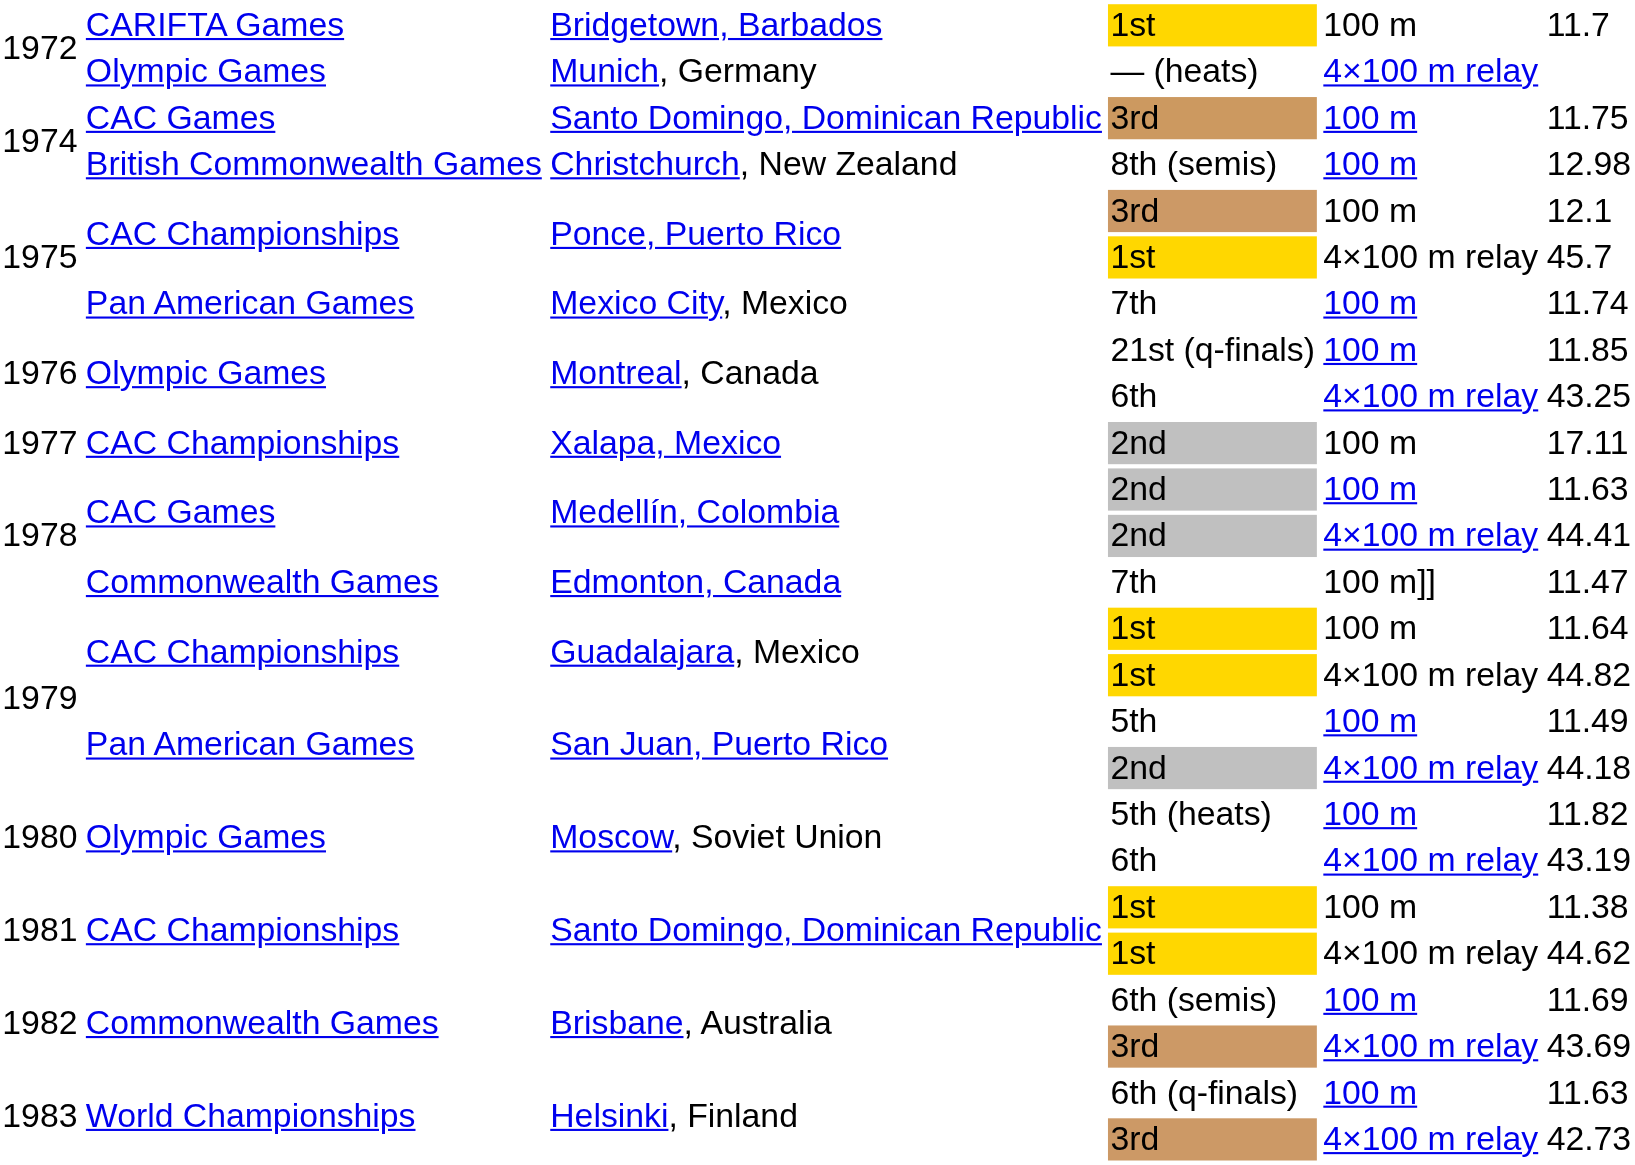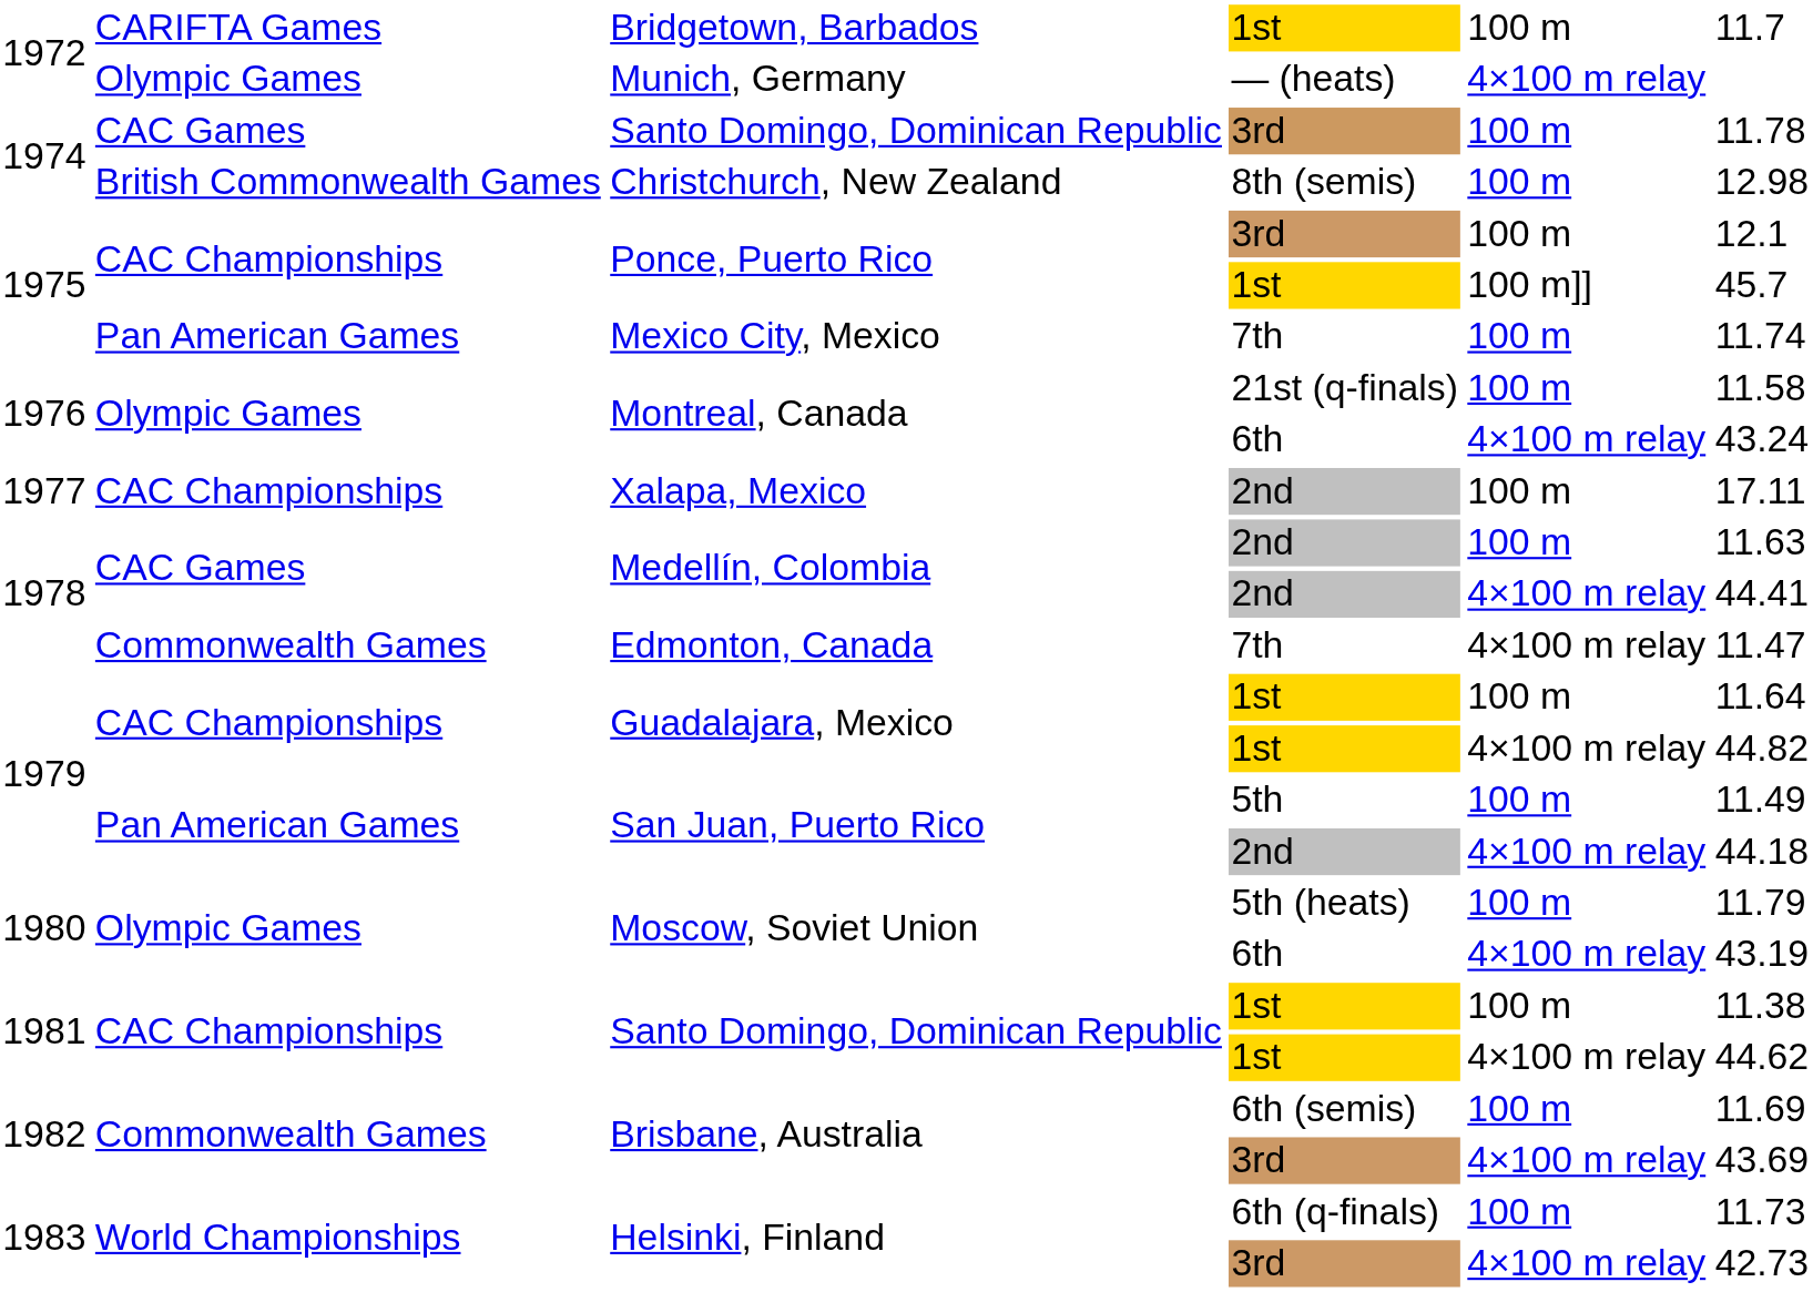Santo Domingo, Dominican Republic / 3rd | column 6: 11.75 -> 11.78
Ponce, Puerto Rico / 1st | column 5: 4×100 m relay -> 100 m]]
Montreal, Canada / 21st (q-finals) | column 6: 11.85 -> 11.58
Montreal, Canada / 6th | column 6: 43.25 -> 43.24
Edmonton, Canada | column 5: 100 m]] -> 4×100 m relay
Moscow, Soviet Union / 5th (heats) | column 6: 11.82 -> 11.79
Helsinki, Finland / 6th (q-finals) | column 6: 11.63 -> 11.73
